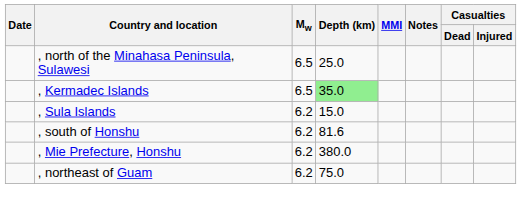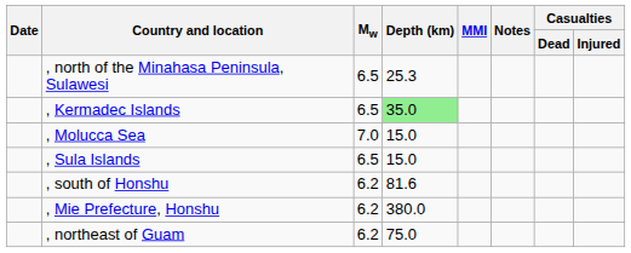, north of the Minahasa Peninsula, Sulawesi | Depth (km): 25.0 -> 25.3
+ row: , Molucca Sea | 7.0 | 15.0
, Sula Islands | Mw: 6.2 -> 6.5
